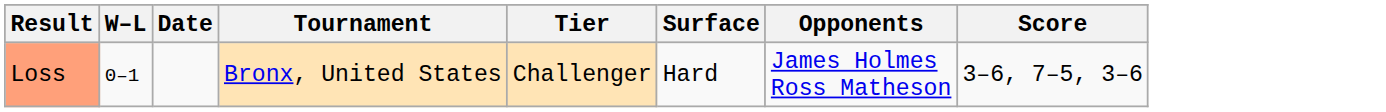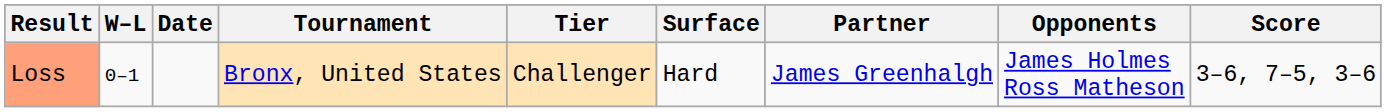+ column: Partner | James Greenhalgh
